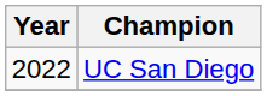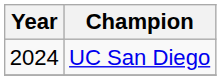UC San Diego | Year: 2022 -> 2024
